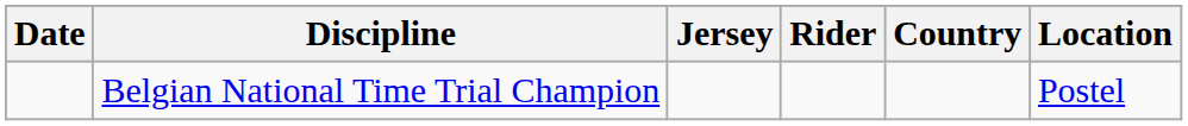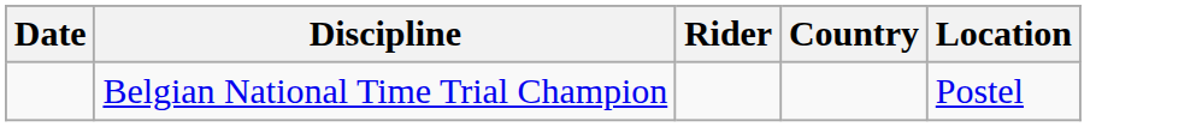- column: Jersey
